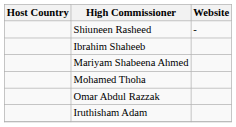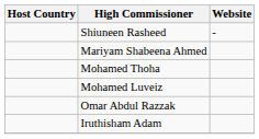- row: Ibrahim Shaheeb
+ row: Mohamed Luveiz
